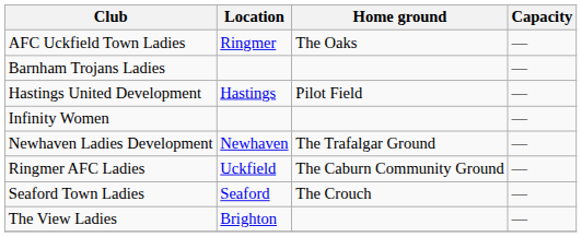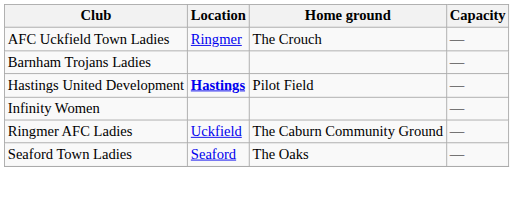AFC Uckfield Town Ladies | Home ground: The Oaks -> The Crouch
Hastings United Development | Location: normal -> bold
- row: Newhaven Ladies Development | Newhaven | The Trafalgar Ground | —
Seaford Town Ladies | Home ground: The Crouch -> The Oaks
- row: The View Ladies | Brighton | —
